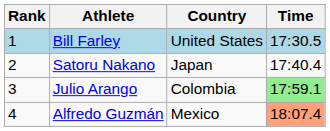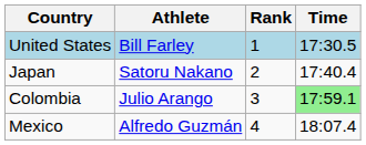columns swapped: Rank <-> Country
Alfredo Guzmán | Time: lightsalmon background -> no background
